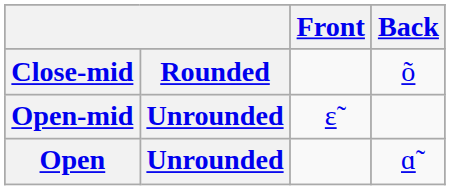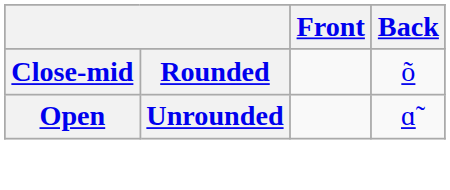- row: Open-mid | Unrounded | ɛ̃
